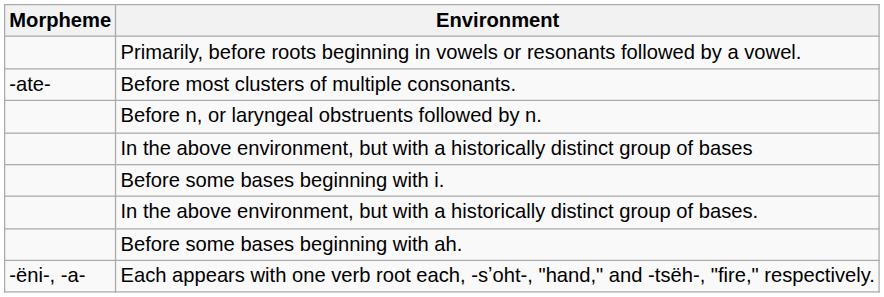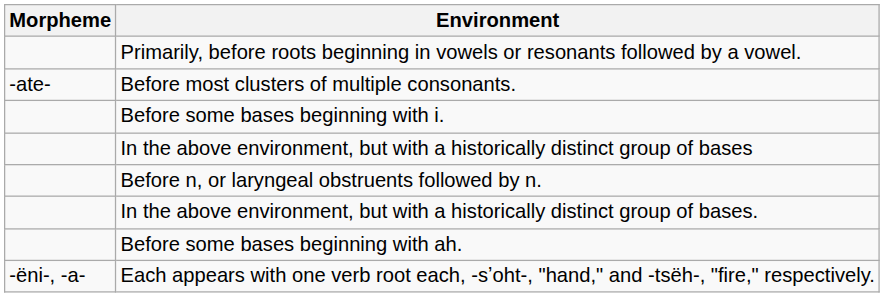rows swapped: Before n, or laryngeal obstruents followed by n. <-> Before some bases beginning with i.
